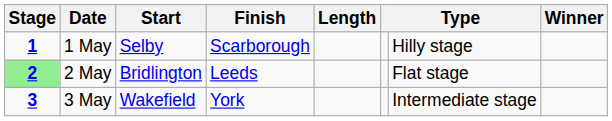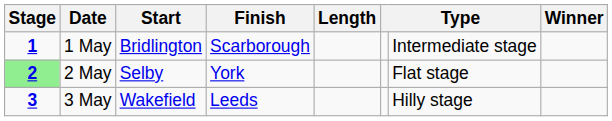1 May | Start: Selby -> Bridlington
1 May | column 7: Hilly stage -> Intermediate stage
2 May | Start: Bridlington -> Selby
2 May | Finish: Leeds -> York
3 May | Finish: York -> Leeds
3 May | column 7: Intermediate stage -> Hilly stage
